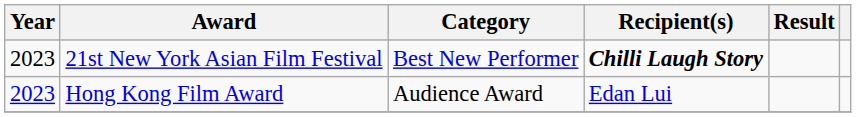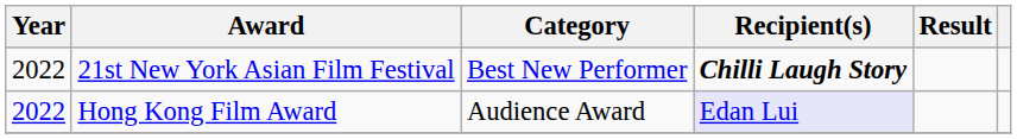21st New York Asian Film Festival | Year: 2023 -> 2022
Hong Kong Film Award | Year: 2023 -> 2022
Hong Kong Film Award | Recipient(s): no background -> lavender background
